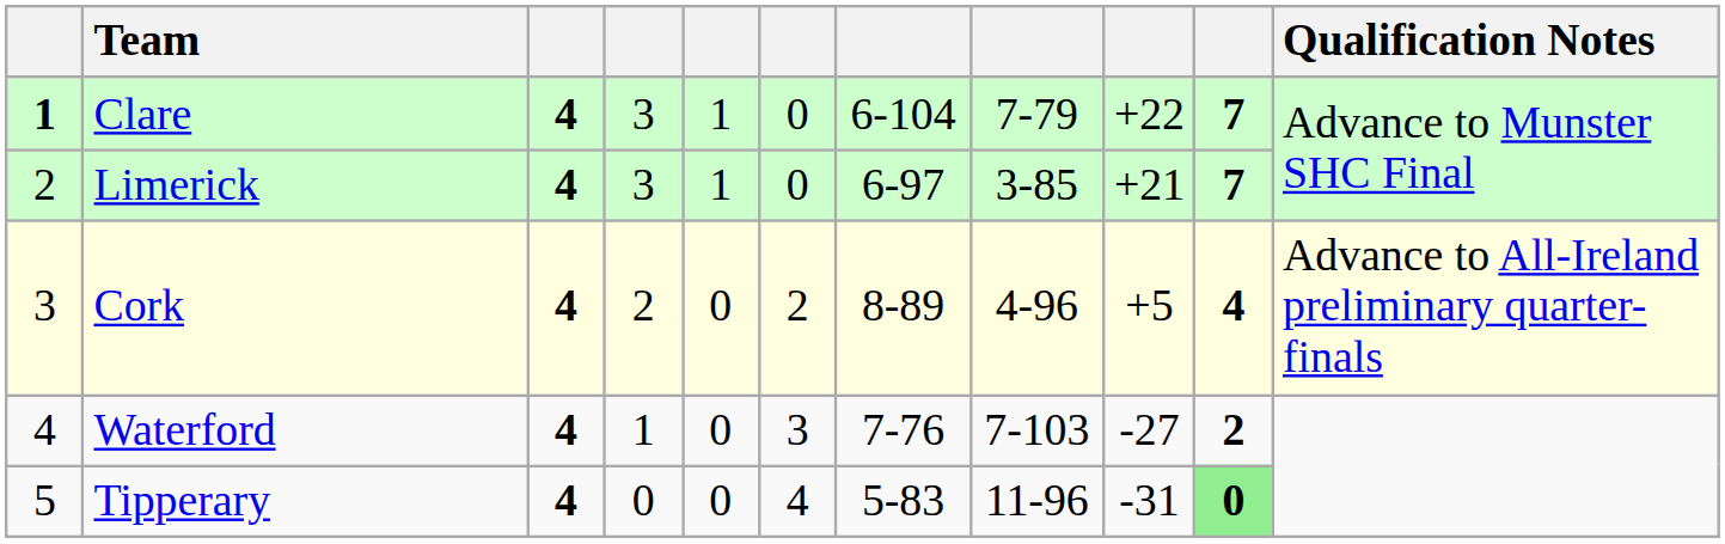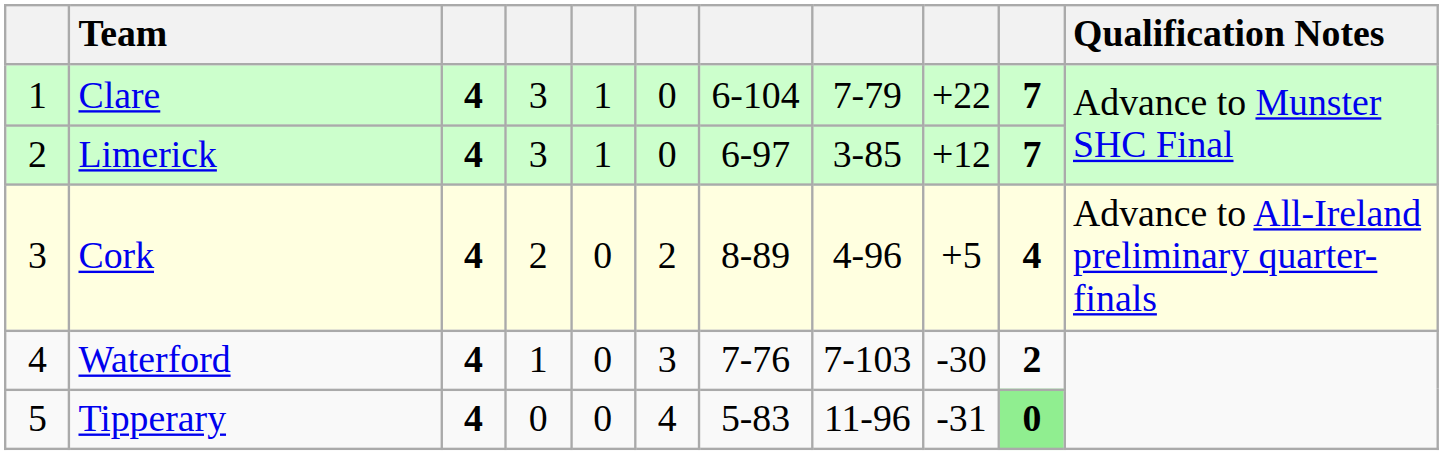Clare | column 1: bold -> normal
Limerick | column 9: +21 -> +12
Waterford | column 9: -27 -> -30
